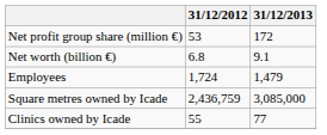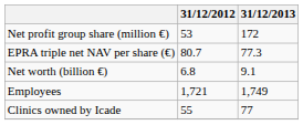+ row: EPRA triple net NAV per share (€) | 80.7 | 77.3
Employees | 31/12/2012: 1,724 -> 1,721
Employees | 31/12/2013: 1,479 -> 1,749
- row: Square metres owned by Icade | 2,436,759 | 3,085,000
